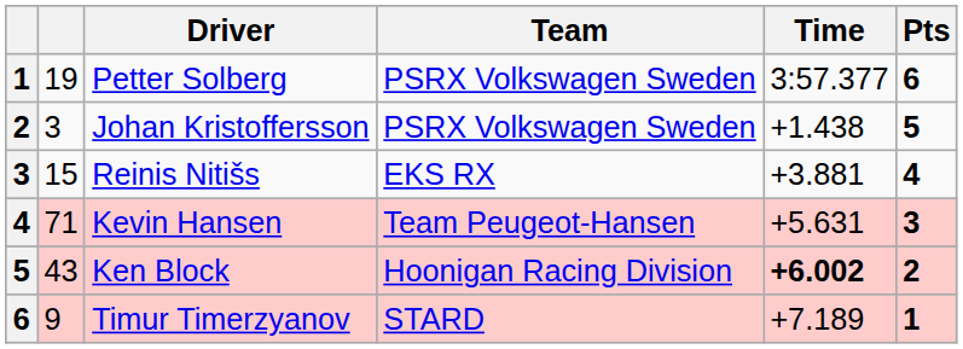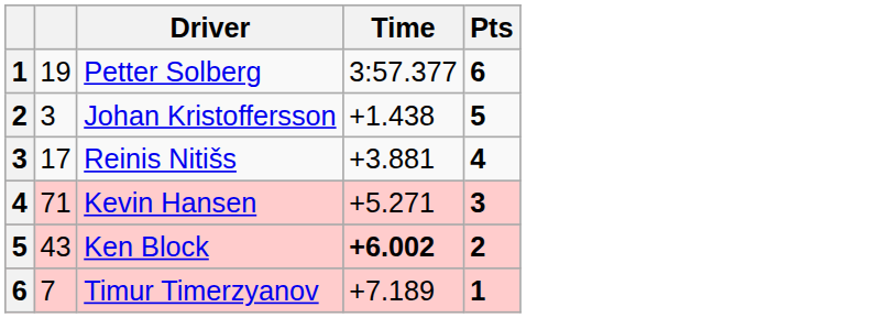- column: Team | PSRX Volkswagen Sweden | PSRX Volkswagen Sweden | EKS RX | Team Peugeot-Hansen | Hoonigan Racing Division | STARD
Reinis Nitišs | column 2: 15 -> 17
Kevin Hansen | Time: +5.631 -> +5.271
Timur Timerzyanov | column 2: 9 -> 7
